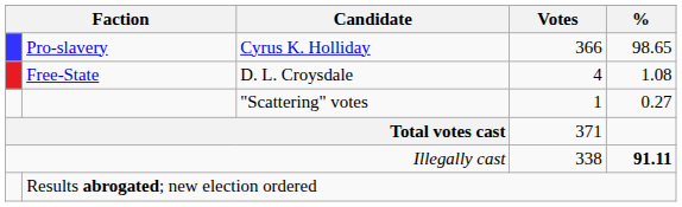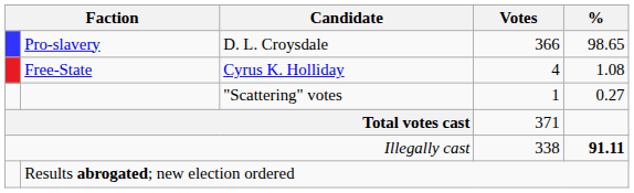Pro-slavery | Candidate: Cyrus K. Holliday -> D. L. Croysdale
Free-State | Candidate: D. L. Croysdale -> Cyrus K. Holliday
